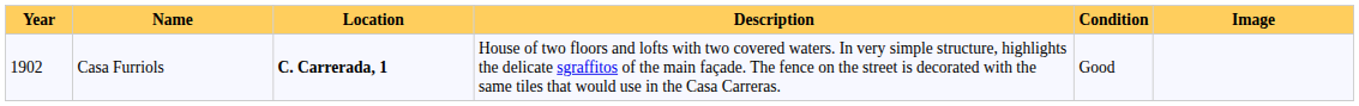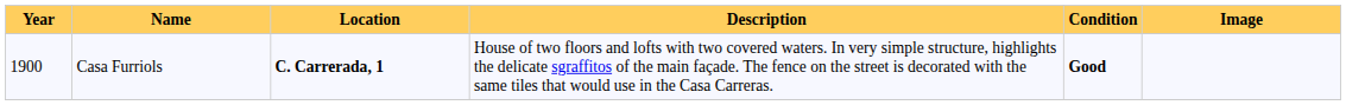Casa Furriols | Year: 1902 -> 1900
Casa Furriols | Condition: normal -> bold
